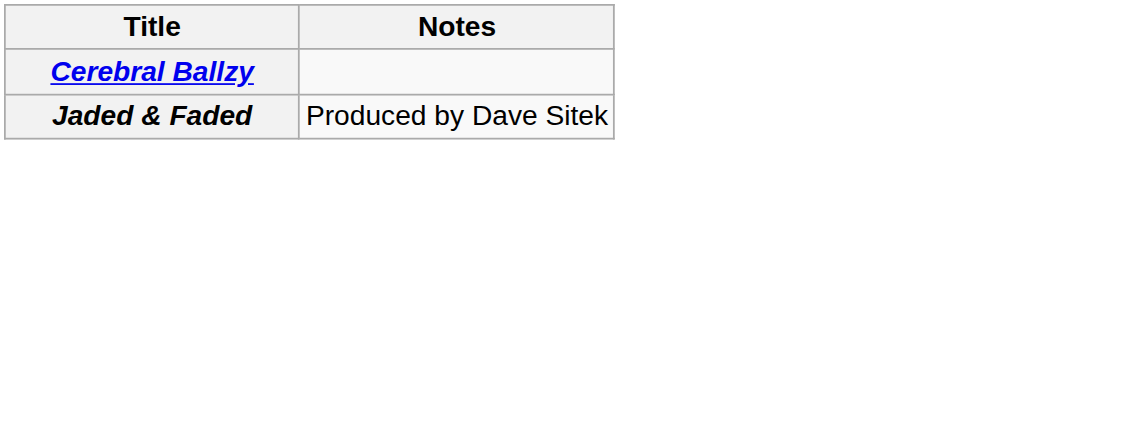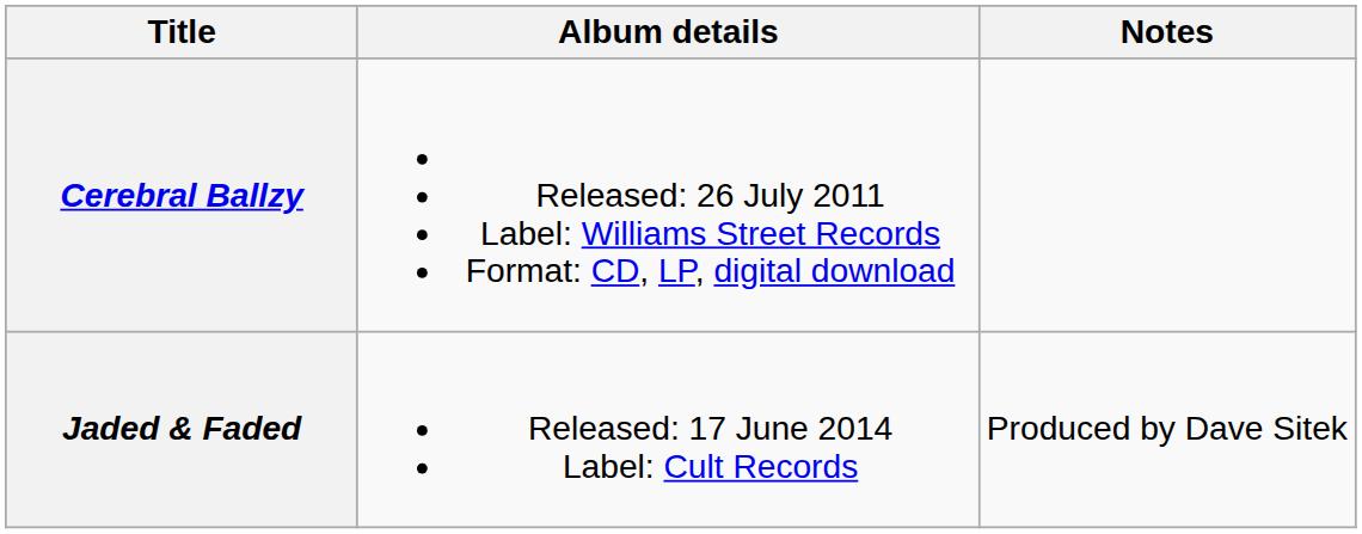+ column: Album details | Released: 26 July 2011 Label: Williams Street Records Format: CD, LP, digital download | Released: 17 June 2014 Label: Cult Records
